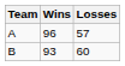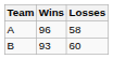A | Losses: 57 -> 58
